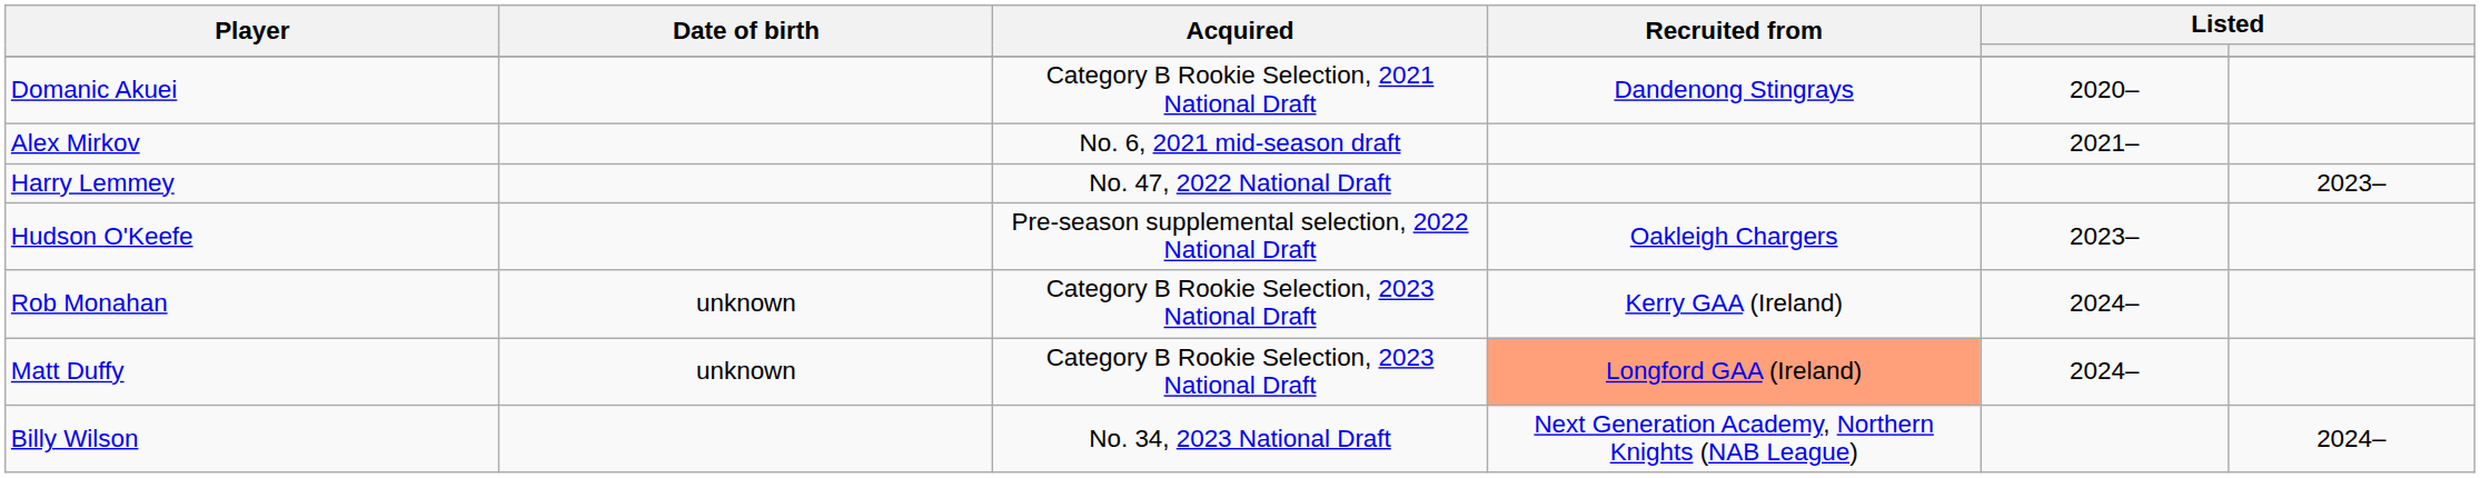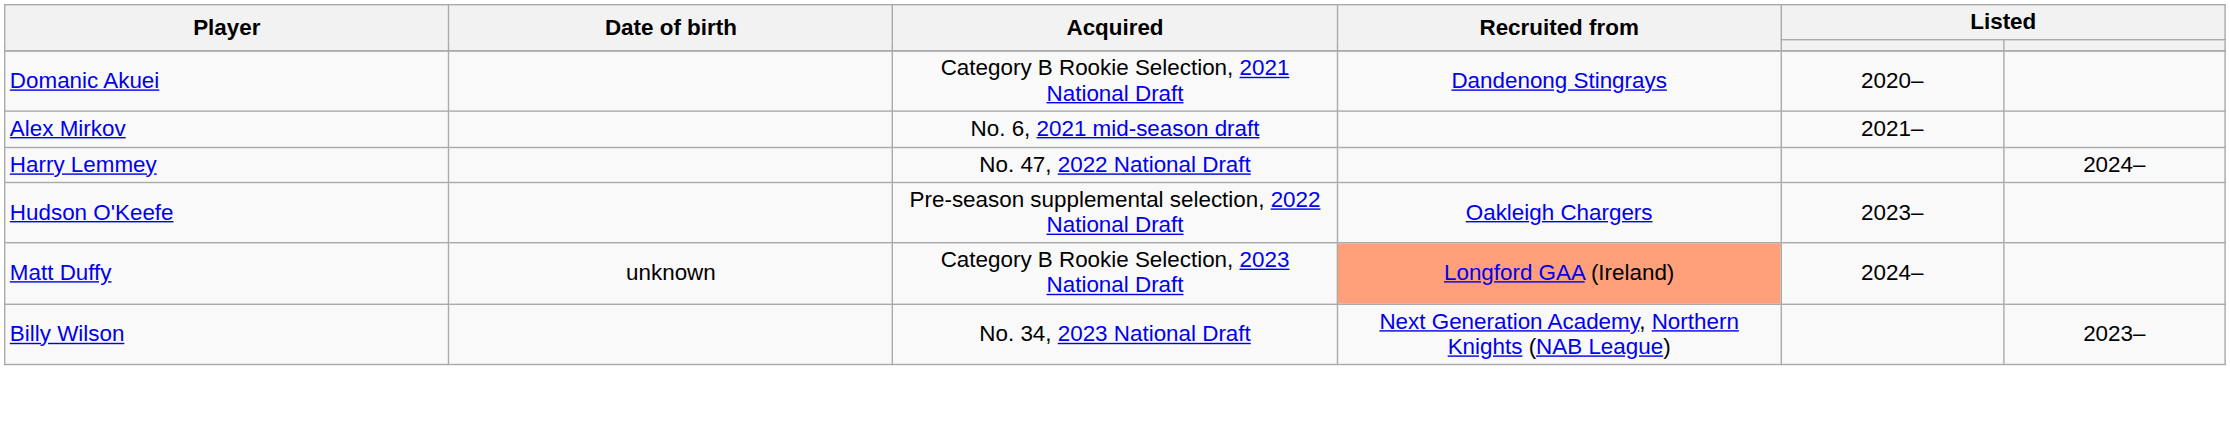Harry Lemmey | column 6: 2023– -> 2024–
- row: Rob Monahan | unknown | Category B Rookie Selection, 2023 National Draft | Kerry GAA (Ireland) | 2024–
Billy Wilson | column 6: 2024– -> 2023–
